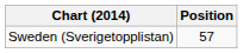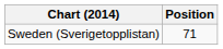Sweden (Sverigetopplistan) | Position: 57 -> 71
